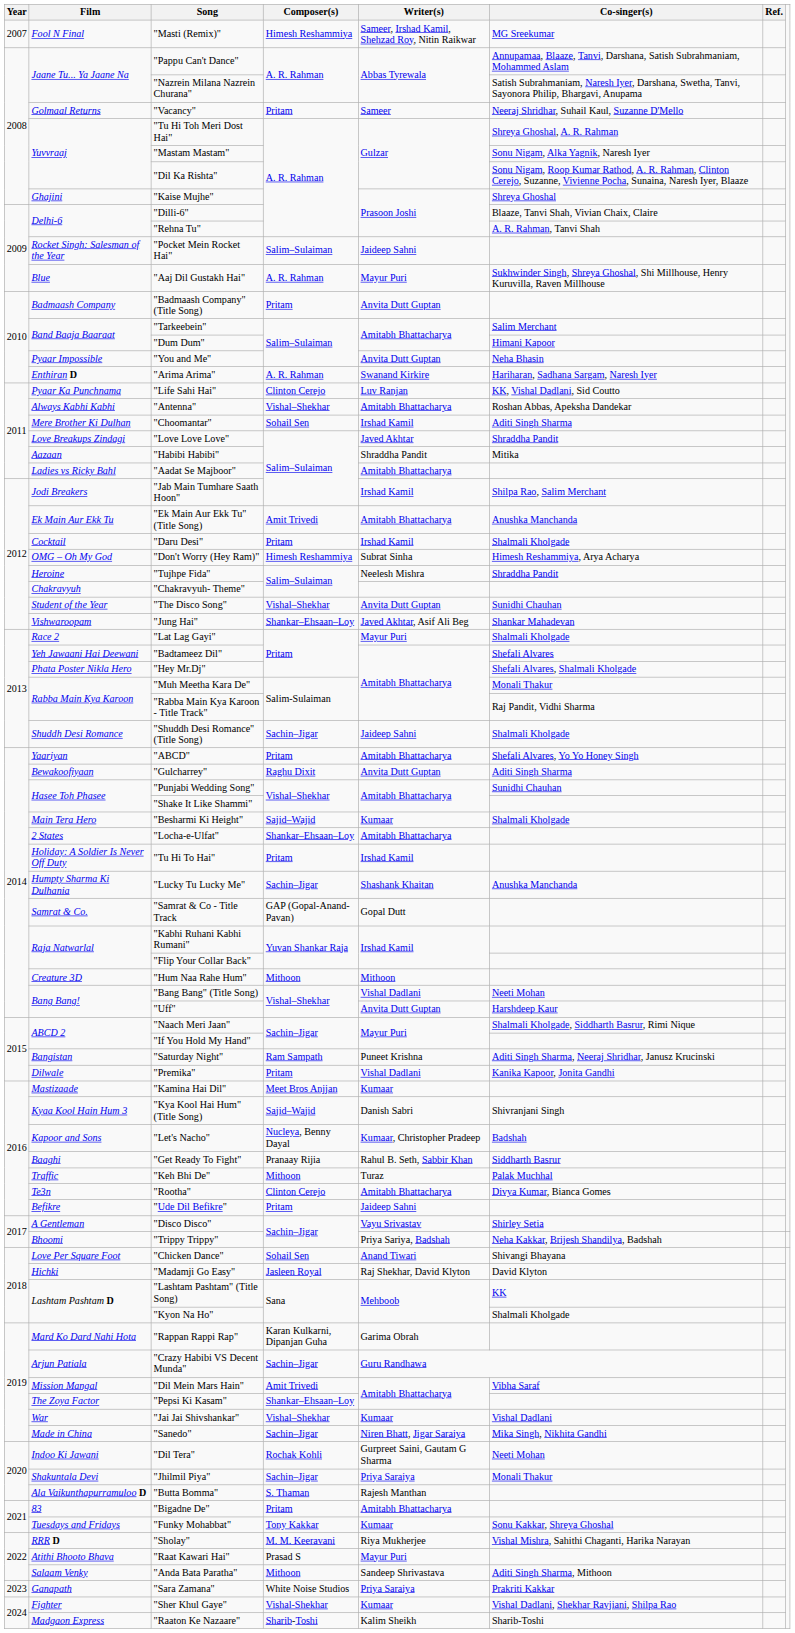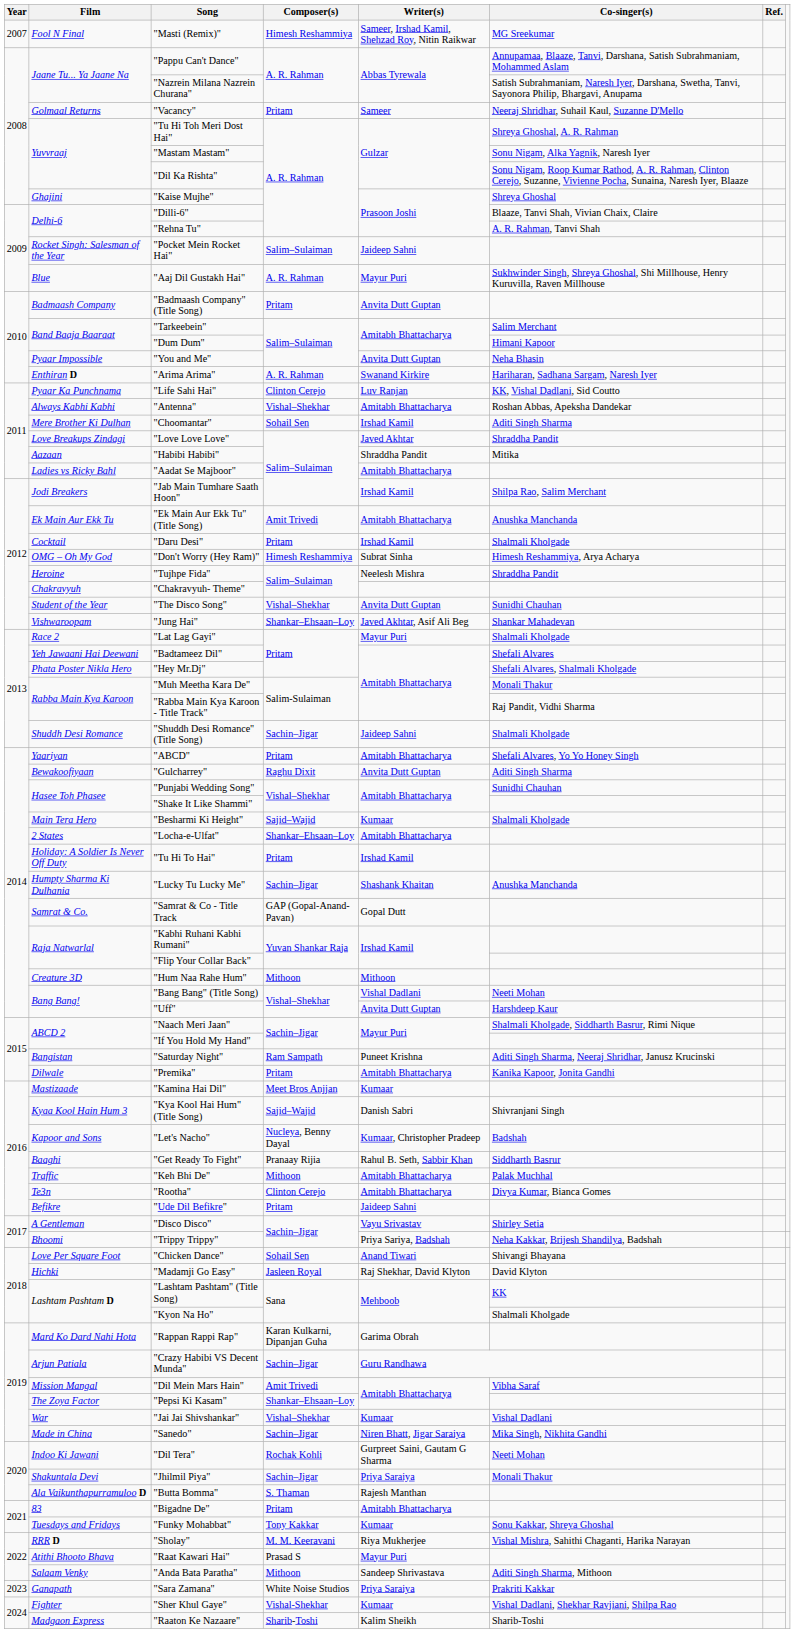"Premika" | Writer(s): Vishal Dadlani -> Amitabh Bhattacharya
"Keh Bhi De" | Writer(s): Turaz -> Amitabh Bhattacharya
